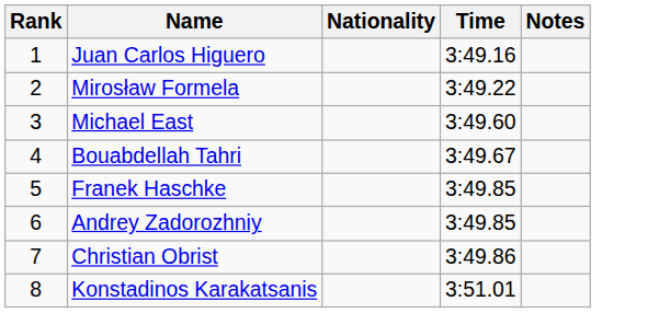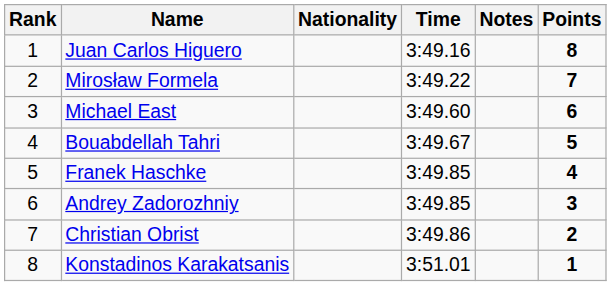+ column: Points | 8 | 7 | 6 | 5 | 4 | 3 | 2 | 1
